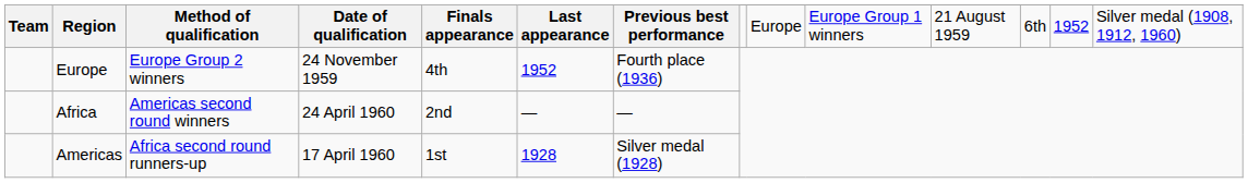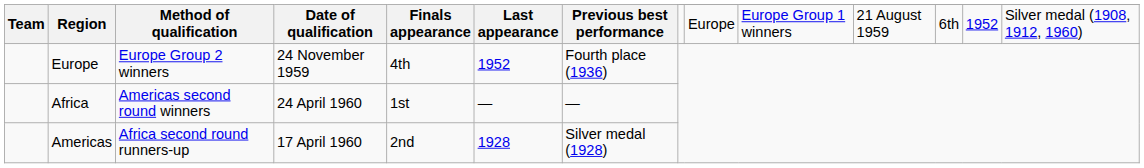Africa | Finals appearance: 2nd -> 1st
Americas | Finals appearance: 1st -> 2nd
